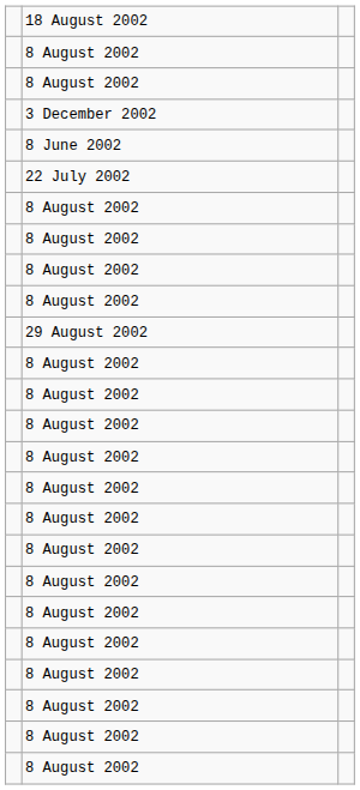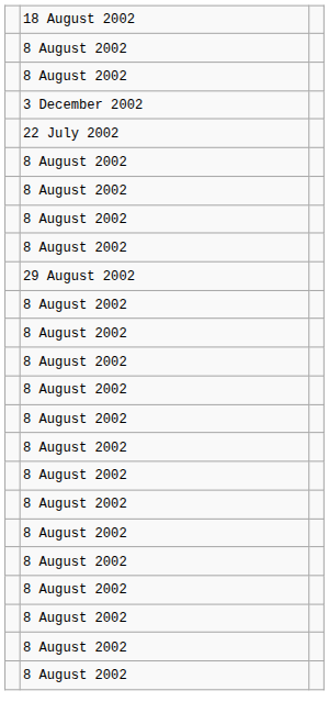- row: 8 June 2002
